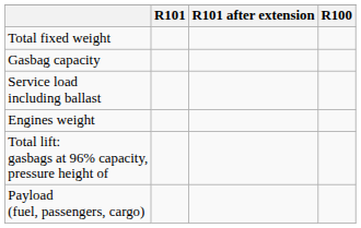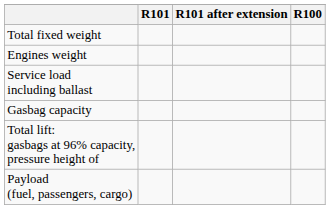rows swapped: Engines weight <-> Gasbag capacity
